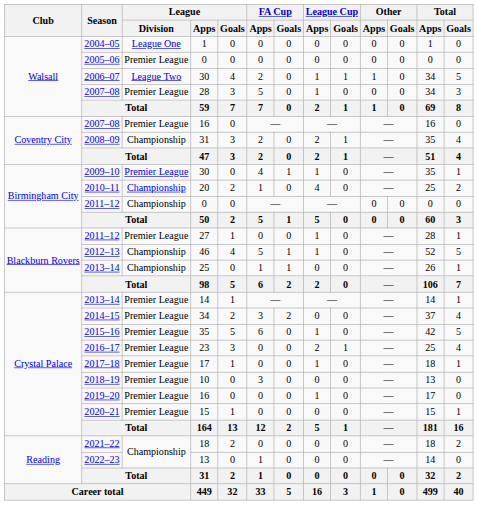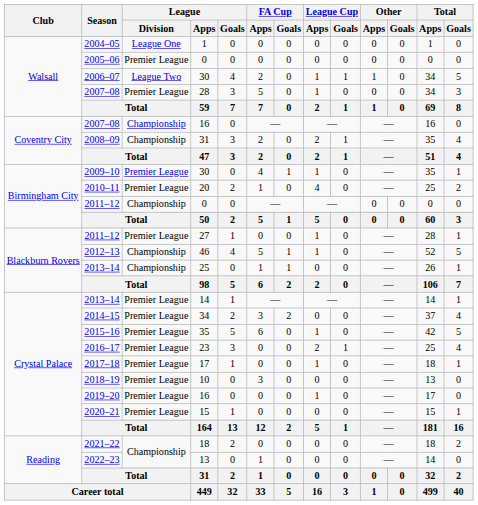2007–08 / 16 | League / Division: Premier League -> Championship
2010–11 | League / Division: Championship -> Premier League
